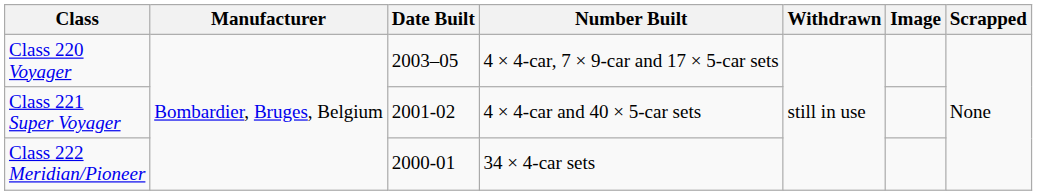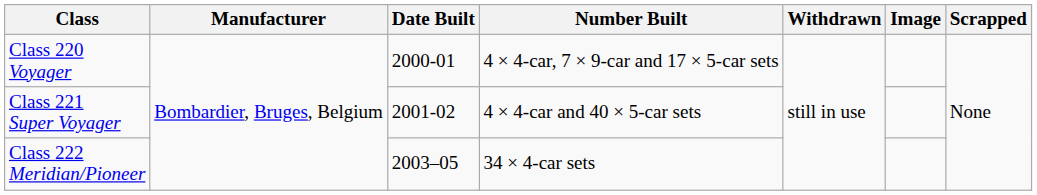Class 220 Voyager | Date Built: 2003–05 -> 2000-01
Class 222 Meridian/Pioneer | Date Built: 2000-01 -> 2003–05
